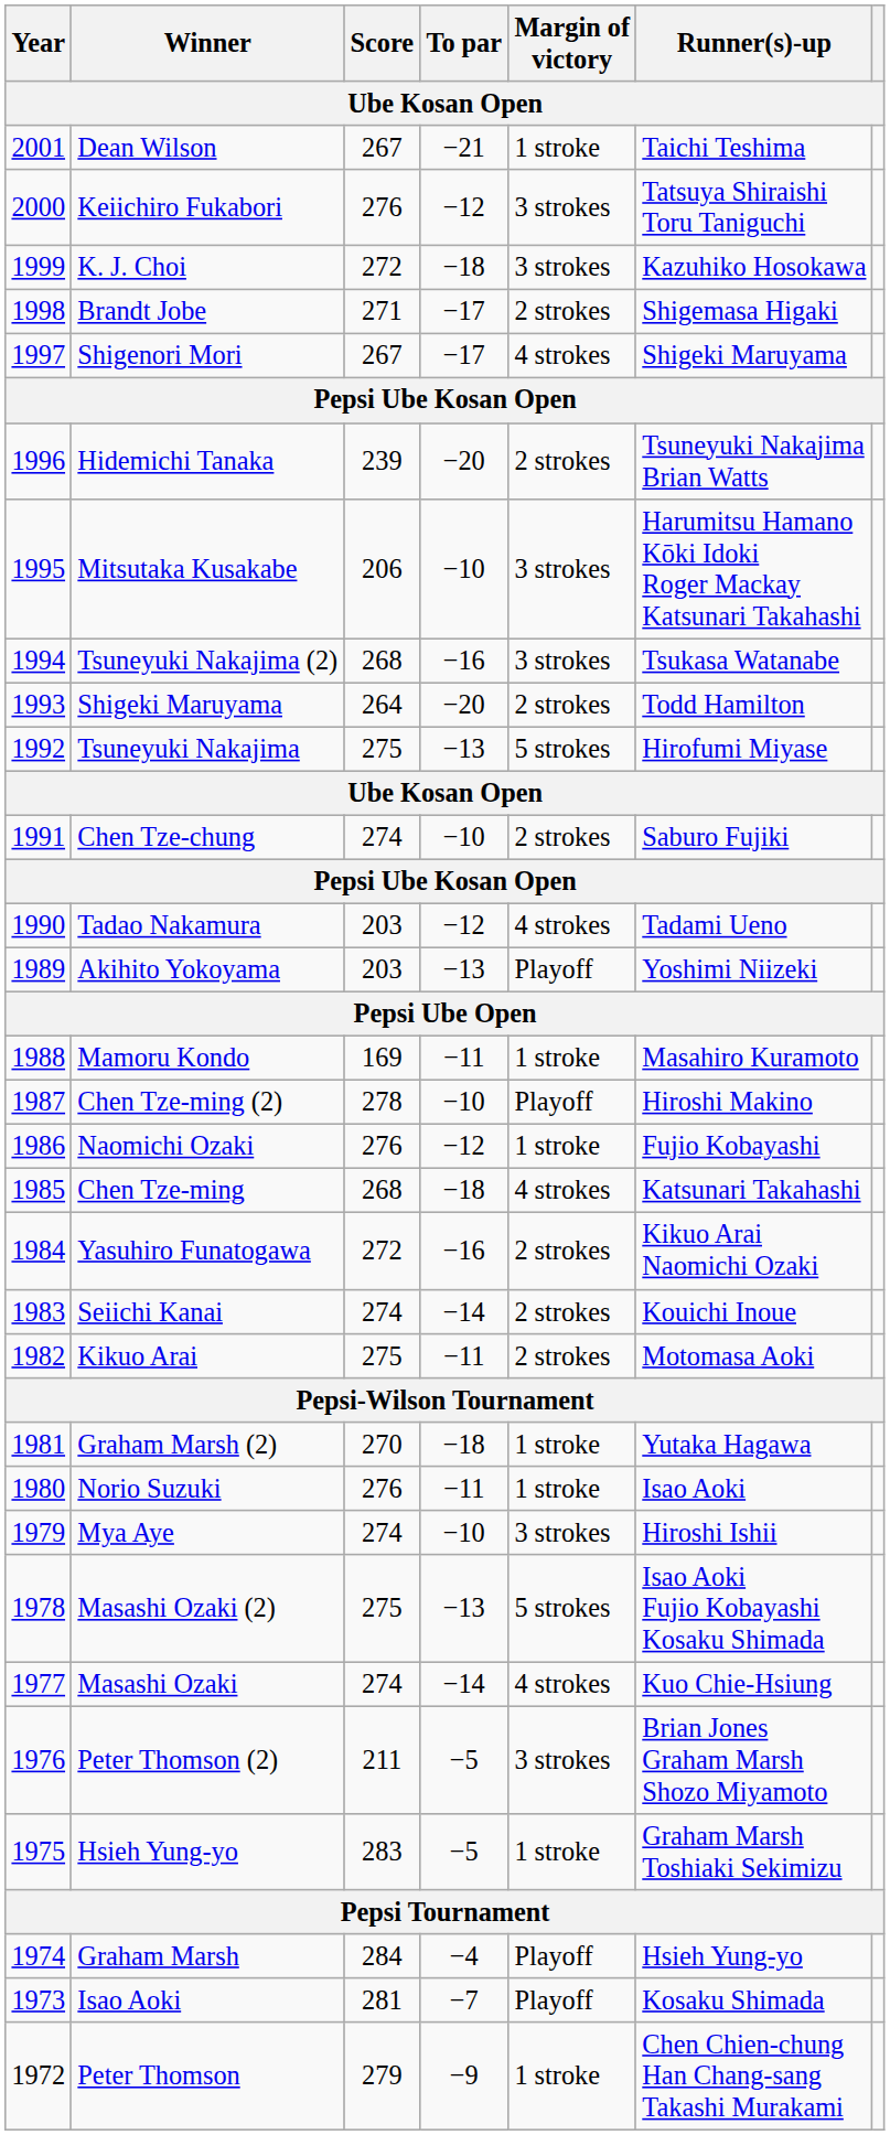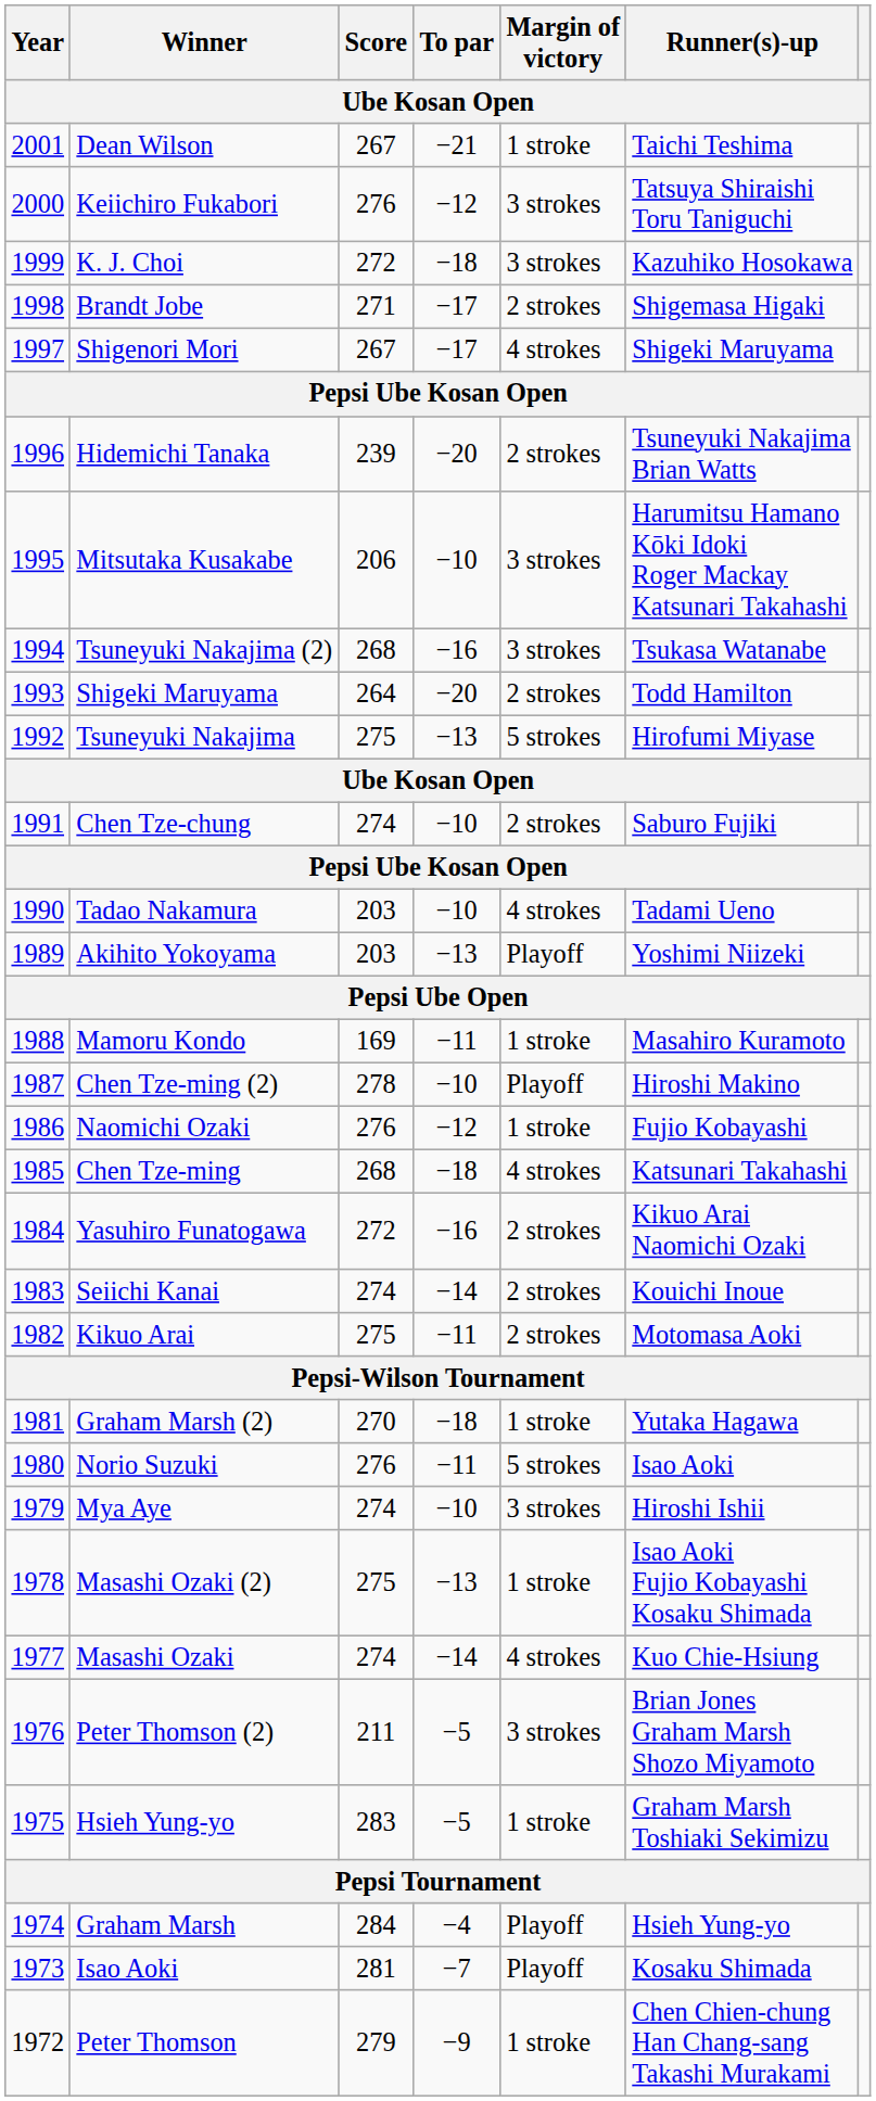Tadao Nakamura | To par: −12 -> −10
Norio Suzuki | Margin of victory: 1 stroke -> 5 strokes
Masashi Ozaki (2) | Margin of victory: 5 strokes -> 1 stroke
